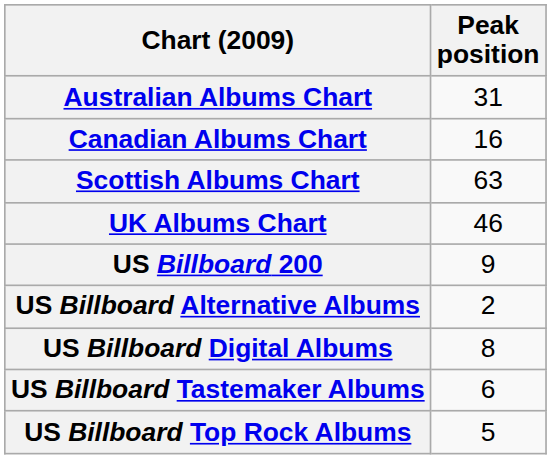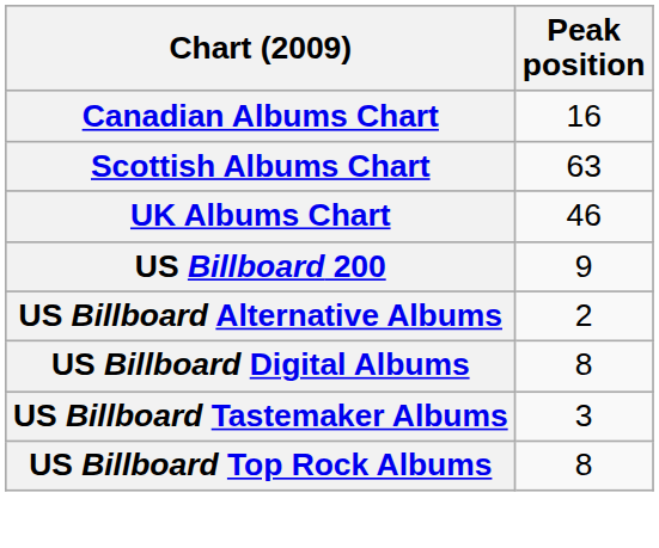- row: Australian Albums Chart | 31
US Billboard Tastemaker Albums | Peak position: 6 -> 3
US Billboard Top Rock Albums | Peak position: 5 -> 8
